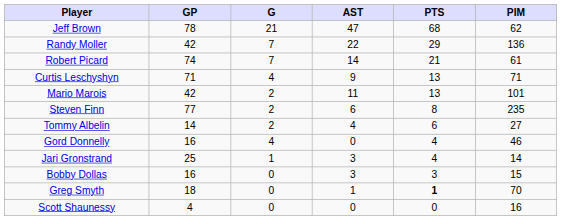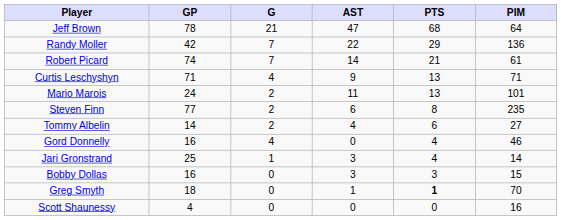Jeff Brown | PIM: 62 -> 64
Mario Marois | GP: 42 -> 24
